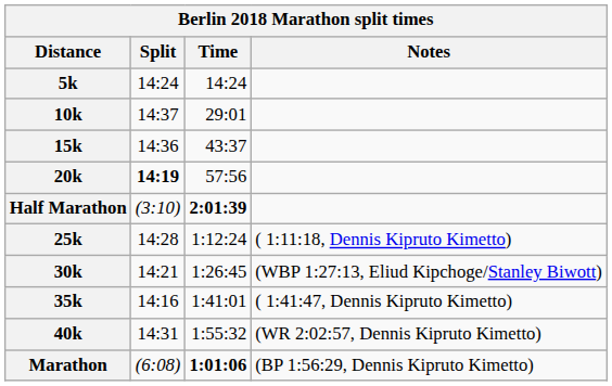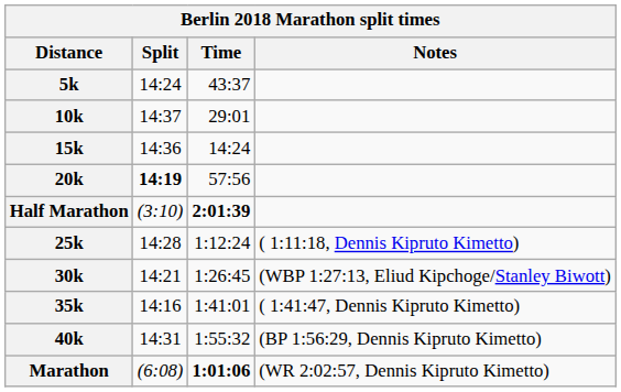5k | Time: 14:24 -> 43:37
15k | Time: 43:37 -> 14:24
40k | Notes: (WR 2:02:57, Dennis Kipruto Kimetto) -> (BP 1:56:29, Dennis Kipruto Kimetto)
Marathon | Notes: (BP 1:56:29, Dennis Kipruto Kimetto) -> (WR 2:02:57, Dennis Kipruto Kimetto)
